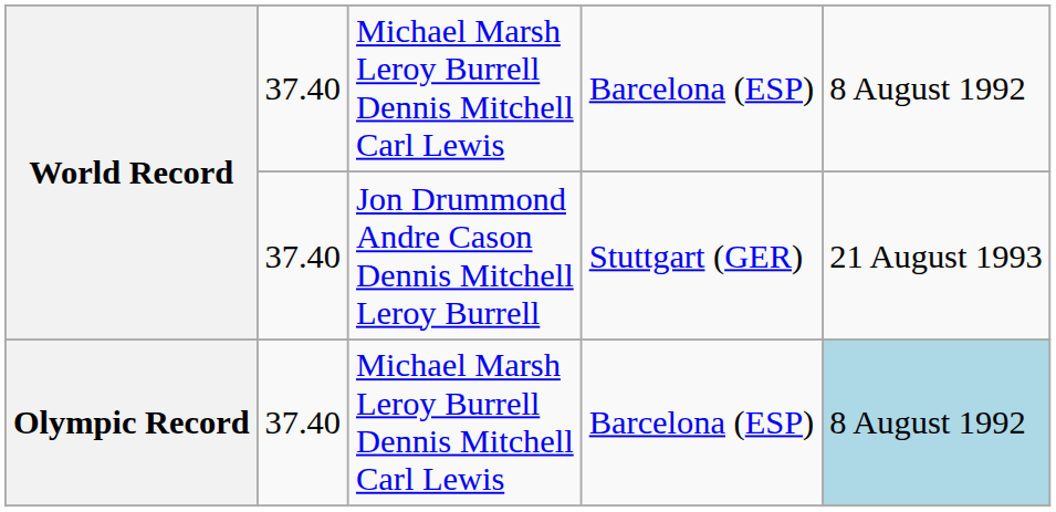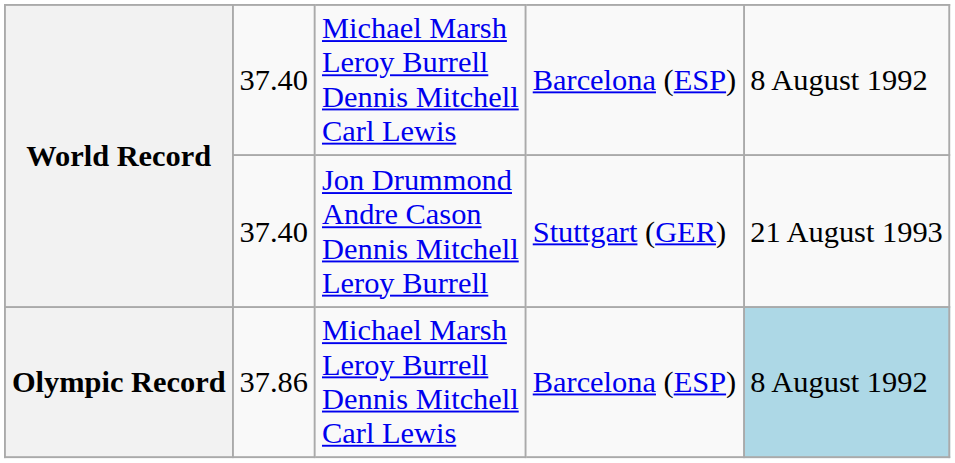Olympic Record | column 2: 37.40 -> 37.86
